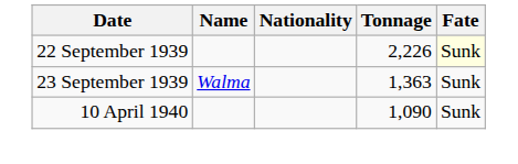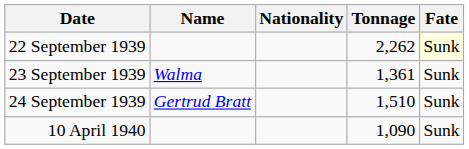22 September 1939 | Tonnage: 2,226 -> 2,262
23 September 1939 | Tonnage: 1,363 -> 1,361
+ row: 24 September 1939 | Gertrud Bratt | 1,510 | Sunk
